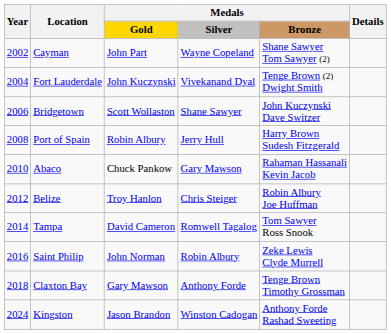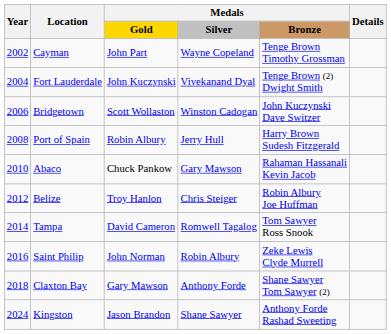Cayman | column 5: Shane Sawyer Tom Sawyer (2) -> Tenge Brown Timothy Grossman
Bridgetown | column 4: Shane Sawyer -> Winston Cadogan
Claxton Bay | column 5: Tenge Brown Timothy Grossman -> Shane Sawyer Tom Sawyer (2)
Kingston | column 4: Winston Cadogan -> Shane Sawyer
